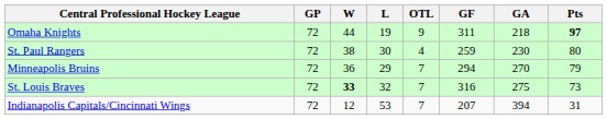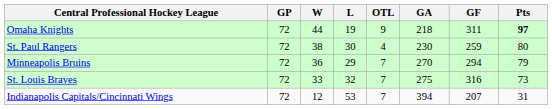columns swapped: GF <-> GA
St. Louis Braves | W: bold -> normal
